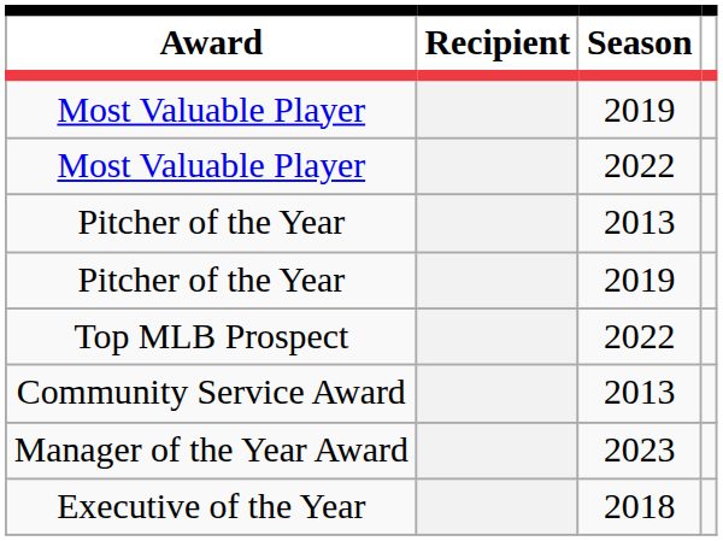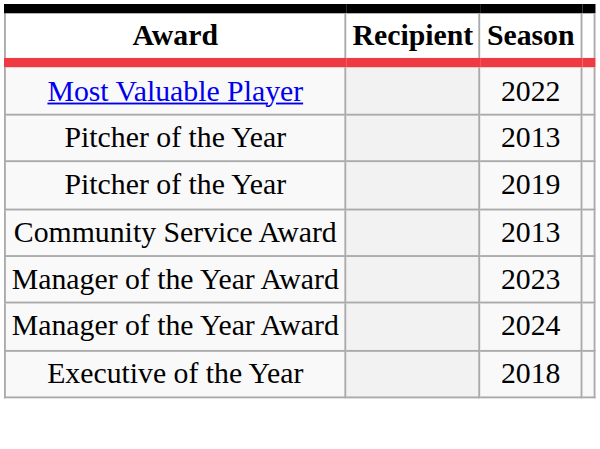- row: Most Valuable Player | 2019
- row: Top MLB Prospect | 2022
+ row: Manager of the Year Award | 2024
